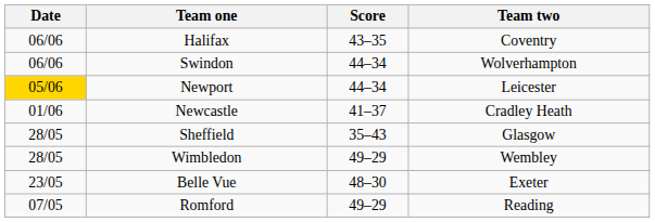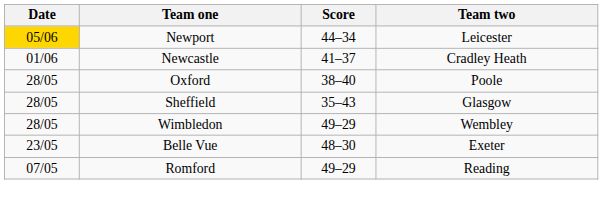- row: 06/06 | Halifax | 43–35 | Coventry
- row: 06/06 | Swindon | 44–34 | Wolverhampton
+ row: 28/05 | Oxford | 38–40 | Poole
